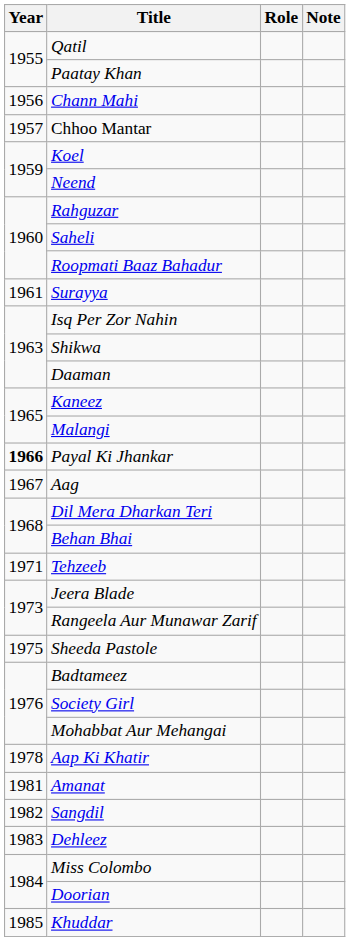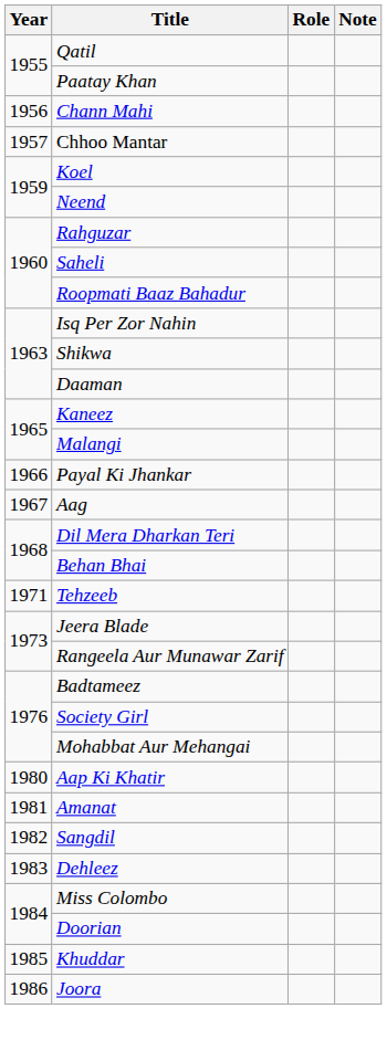- row: 1961 | Surayya
Payal Ki Jhankar | Year: bold -> normal
- row: 1975 | Sheeda Pastole
Aap Ki Khatir | Year: 1978 -> 1980
+ row: 1986 | Joora
